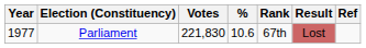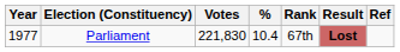Parliament | %: 10.6 -> 10.4
Parliament | Result: normal -> bold
